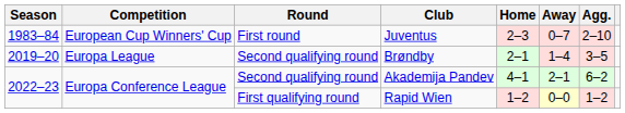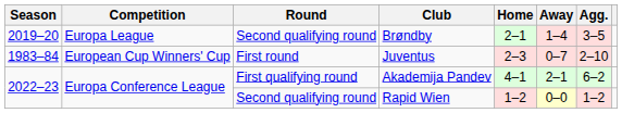rows swapped: Juventus <-> Brøndby
Akademija Pandev | Round: Second qualifying round -> First qualifying round
Rapid Wien | Round: First qualifying round -> Second qualifying round
